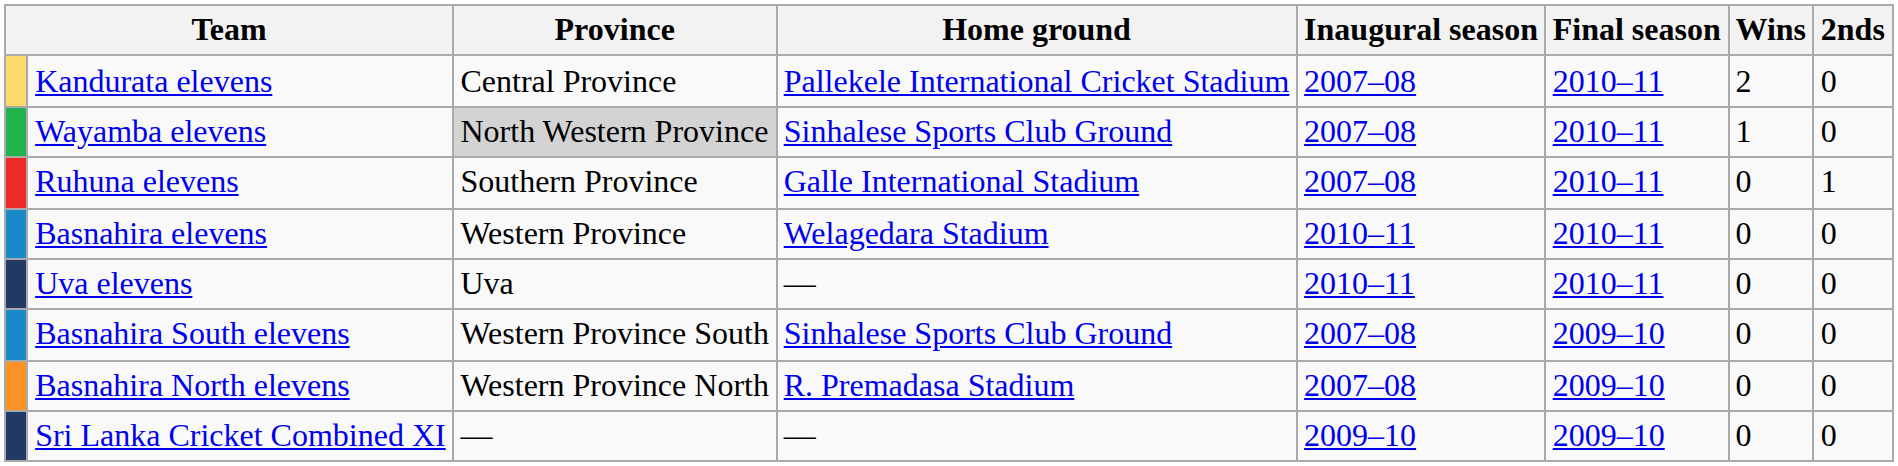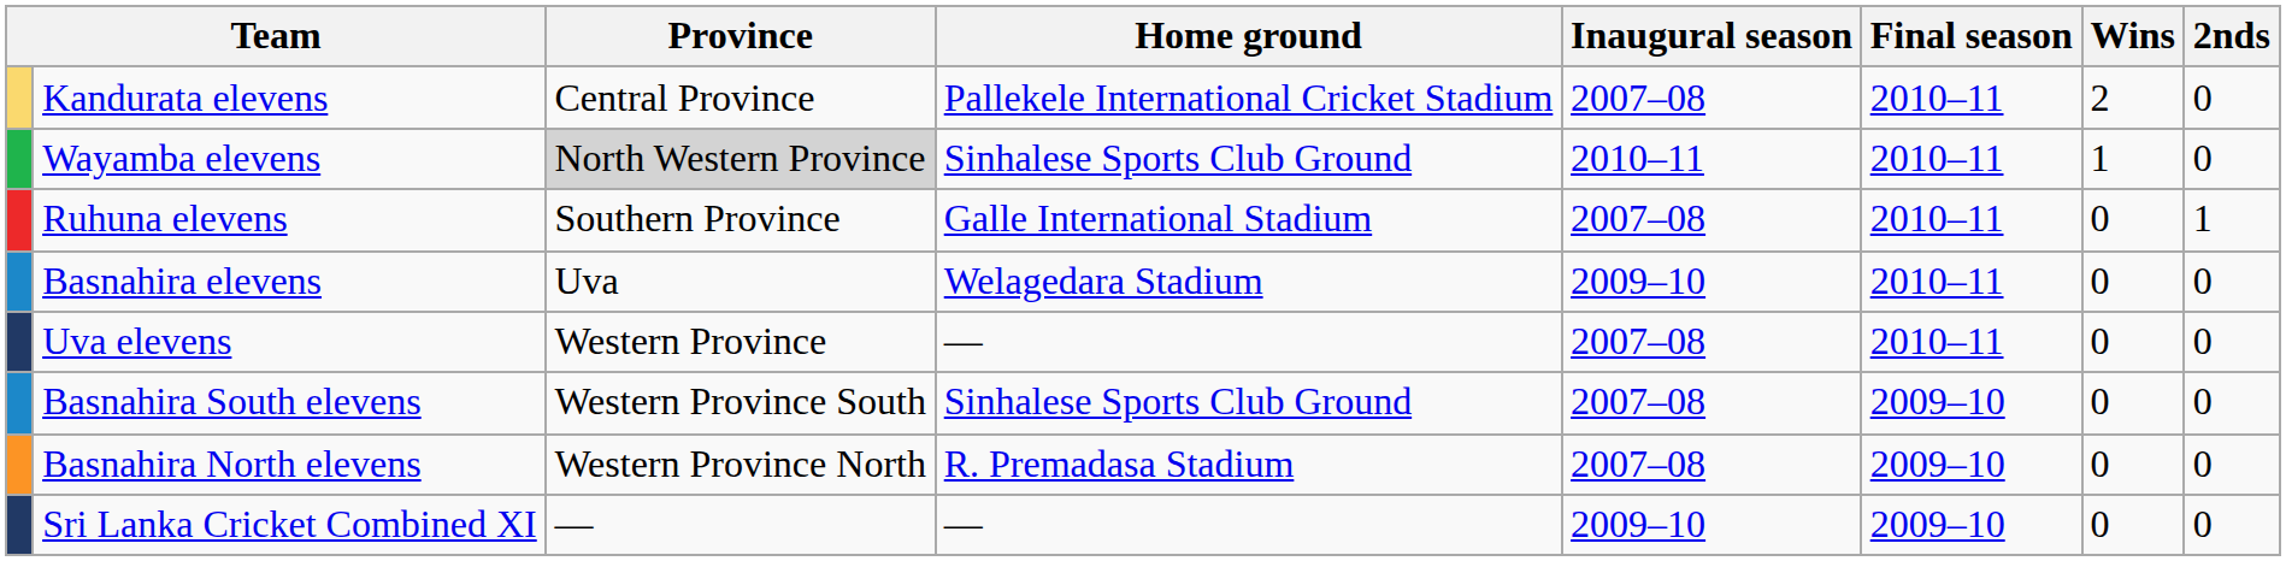Wayamba elevens | Inaugural season: 2007–08 -> 2010–11
Basnahira elevens | Province: Western Province -> Uva
Basnahira elevens | Inaugural season: 2010–11 -> 2009–10
Uva elevens | Province: Uva -> Western Province
Uva elevens | Inaugural season: 2010–11 -> 2007–08
